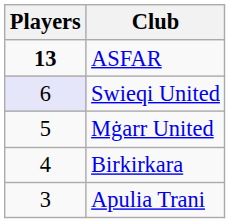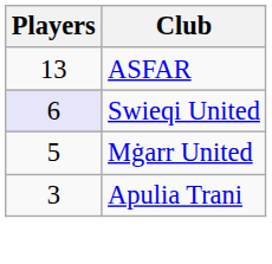ASFAR | Players: bold -> normal
- row: 4 | Birkirkara
